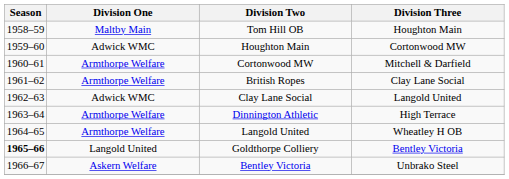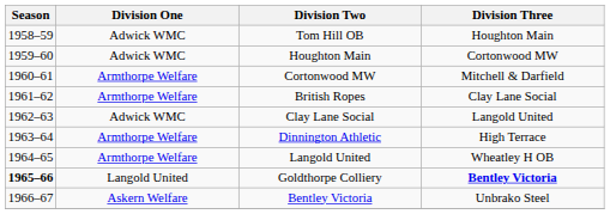Tom Hill OB | Division One: Maltby Main -> Adwick WMC
Goldthorpe Colliery | Division Three: normal -> bold
